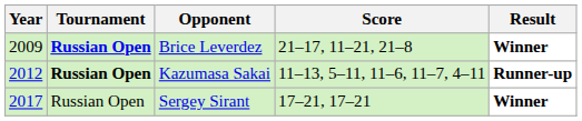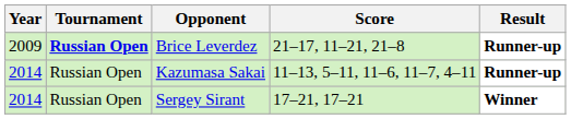Brice Leverdez | Result: Winner -> Runner-up
Kazumasa Sakai | Year: 2012 -> 2014
Kazumasa Sakai | Tournament: bold -> normal
Sergey Sirant | Year: 2017 -> 2014
